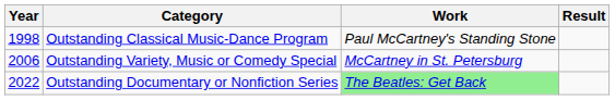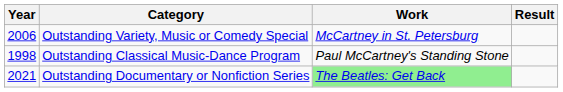rows swapped: Outstanding Classical Music-Dance Program <-> Outstanding Variety, Music or Comedy Special
Outstanding Documentary or Nonfiction Series | Year: 2022 -> 2021
